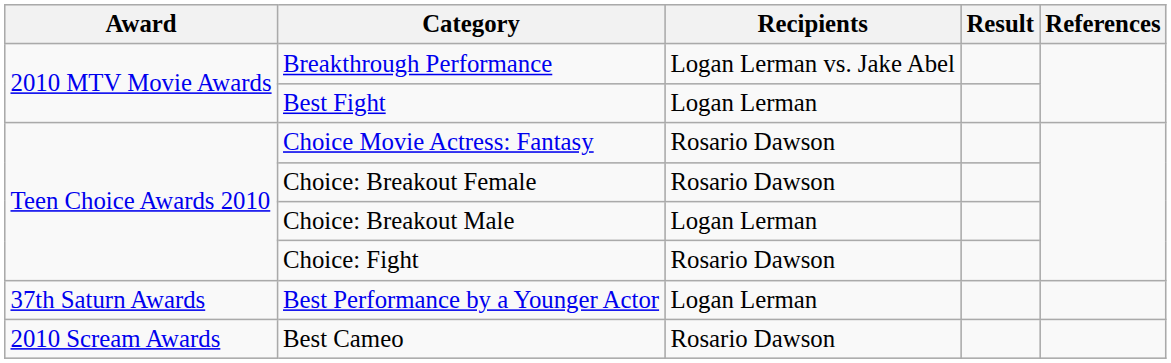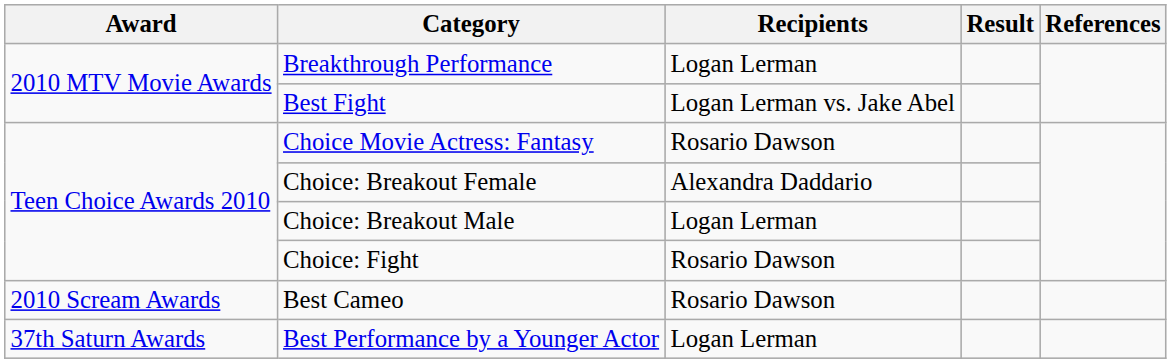Breakthrough Performance | Recipients: Logan Lerman vs. Jake Abel -> Logan Lerman
Best Fight | Recipients: Logan Lerman -> Logan Lerman vs. Jake Abel
Choice: Breakout Female | Recipients: Rosario Dawson -> Alexandra Daddario
rows swapped: Best Performance by a Younger Actor <-> Best Cameo
